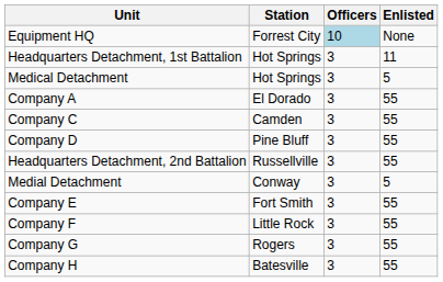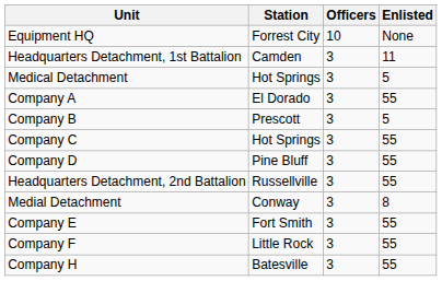Equipment HQ | Officers: lightblue background -> no background
Headquarters Detachment, 1st Battalion | Station: Hot Springs -> Camden
+ row: Company B | Prescott | 3 | 5
Company C | Station: Camden -> Hot Springs
Medial Detachment | Enlisted: 5 -> 8
- row: Company G | Rogers | 3 | 55
